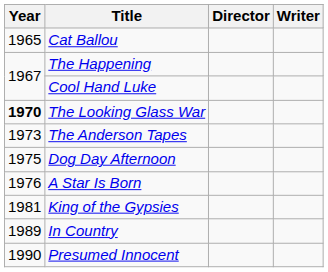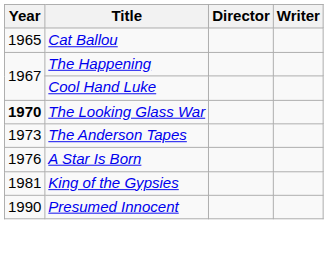- row: 1975 | Dog Day Afternoon
- row: 1989 | In Country
